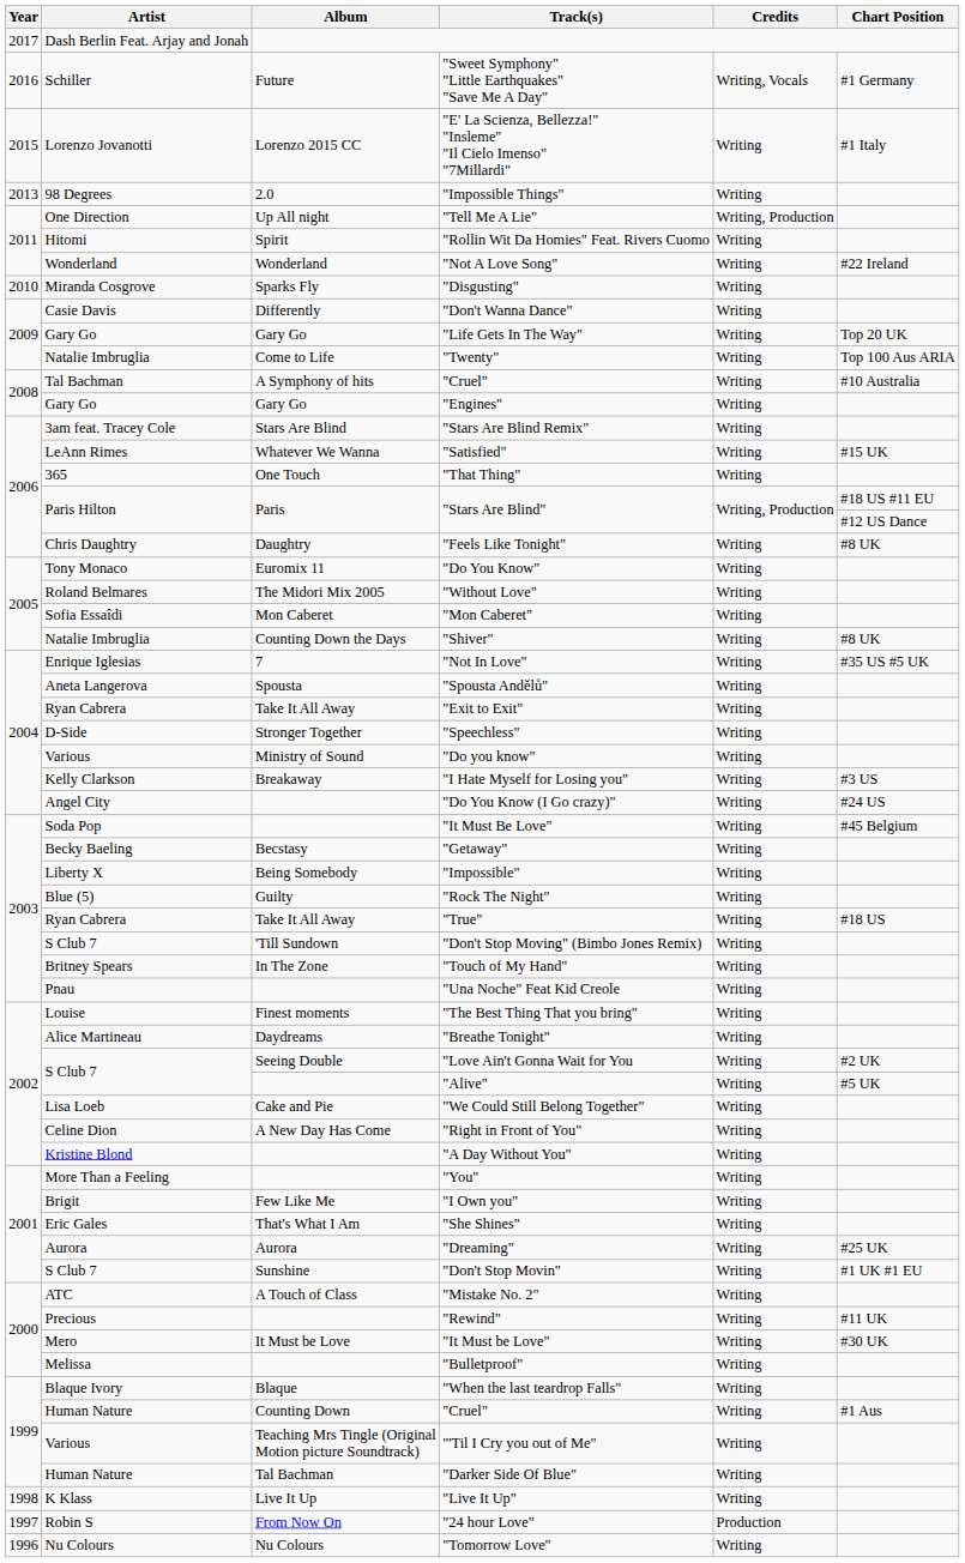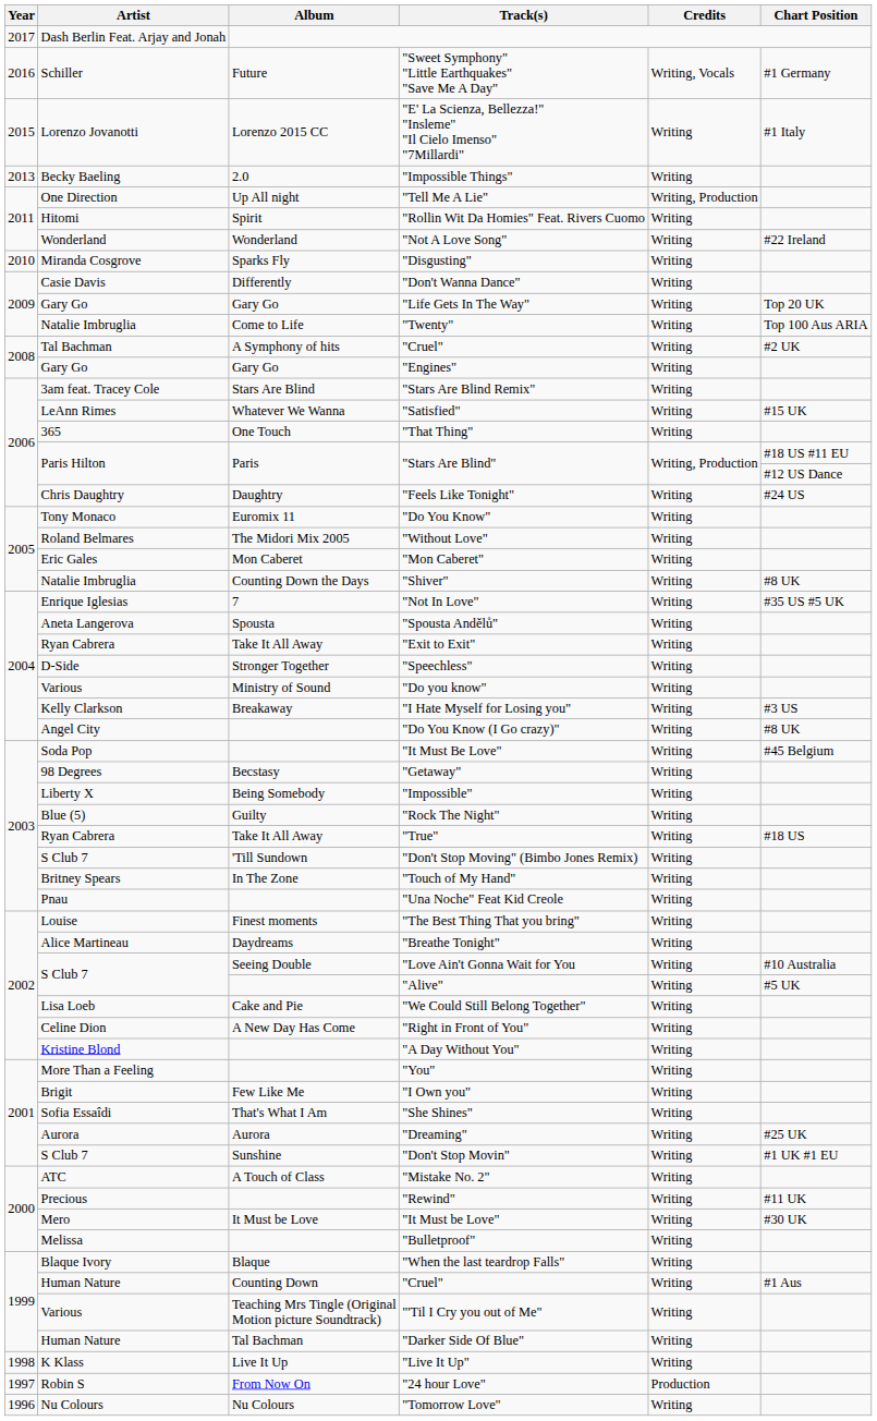"Impossible Things" | Artist: 98 Degrees -> Becky Baeling
A Symphony of hits / "Cruel" | Chart Position: #10 Australia -> #2 UK
"Feels Like Tonight" | Chart Position: #8 UK -> #24 US
"Mon Caberet" | Artist: Sofia Essaîdi -> Eric Gales
"Do You Know (I Go crazy)" | Chart Position: #24 US -> #8 UK
"Getaway" | Artist: Becky Baeling -> 98 Degrees
"Love Ain't Gonna Wait for You | Chart Position: #2 UK -> #10 Australia
"She Shines" | Artist: Eric Gales -> Sofia Essaîdi
